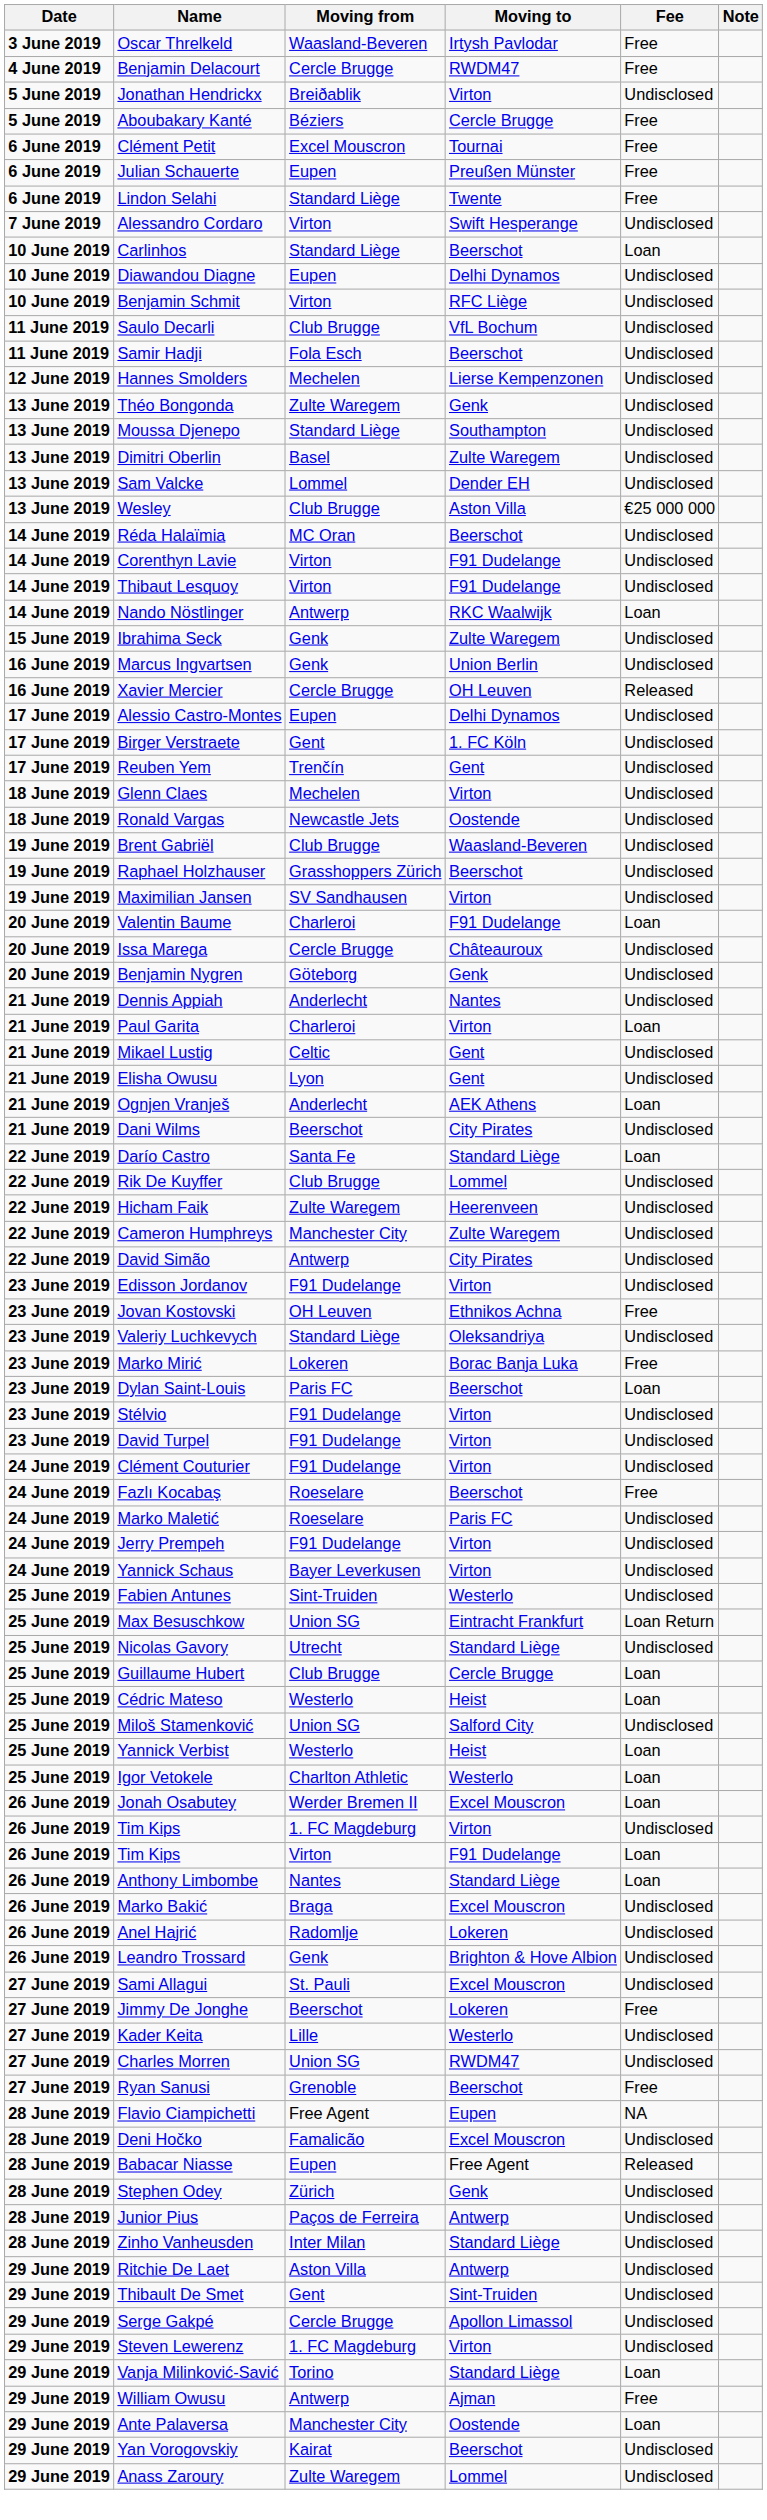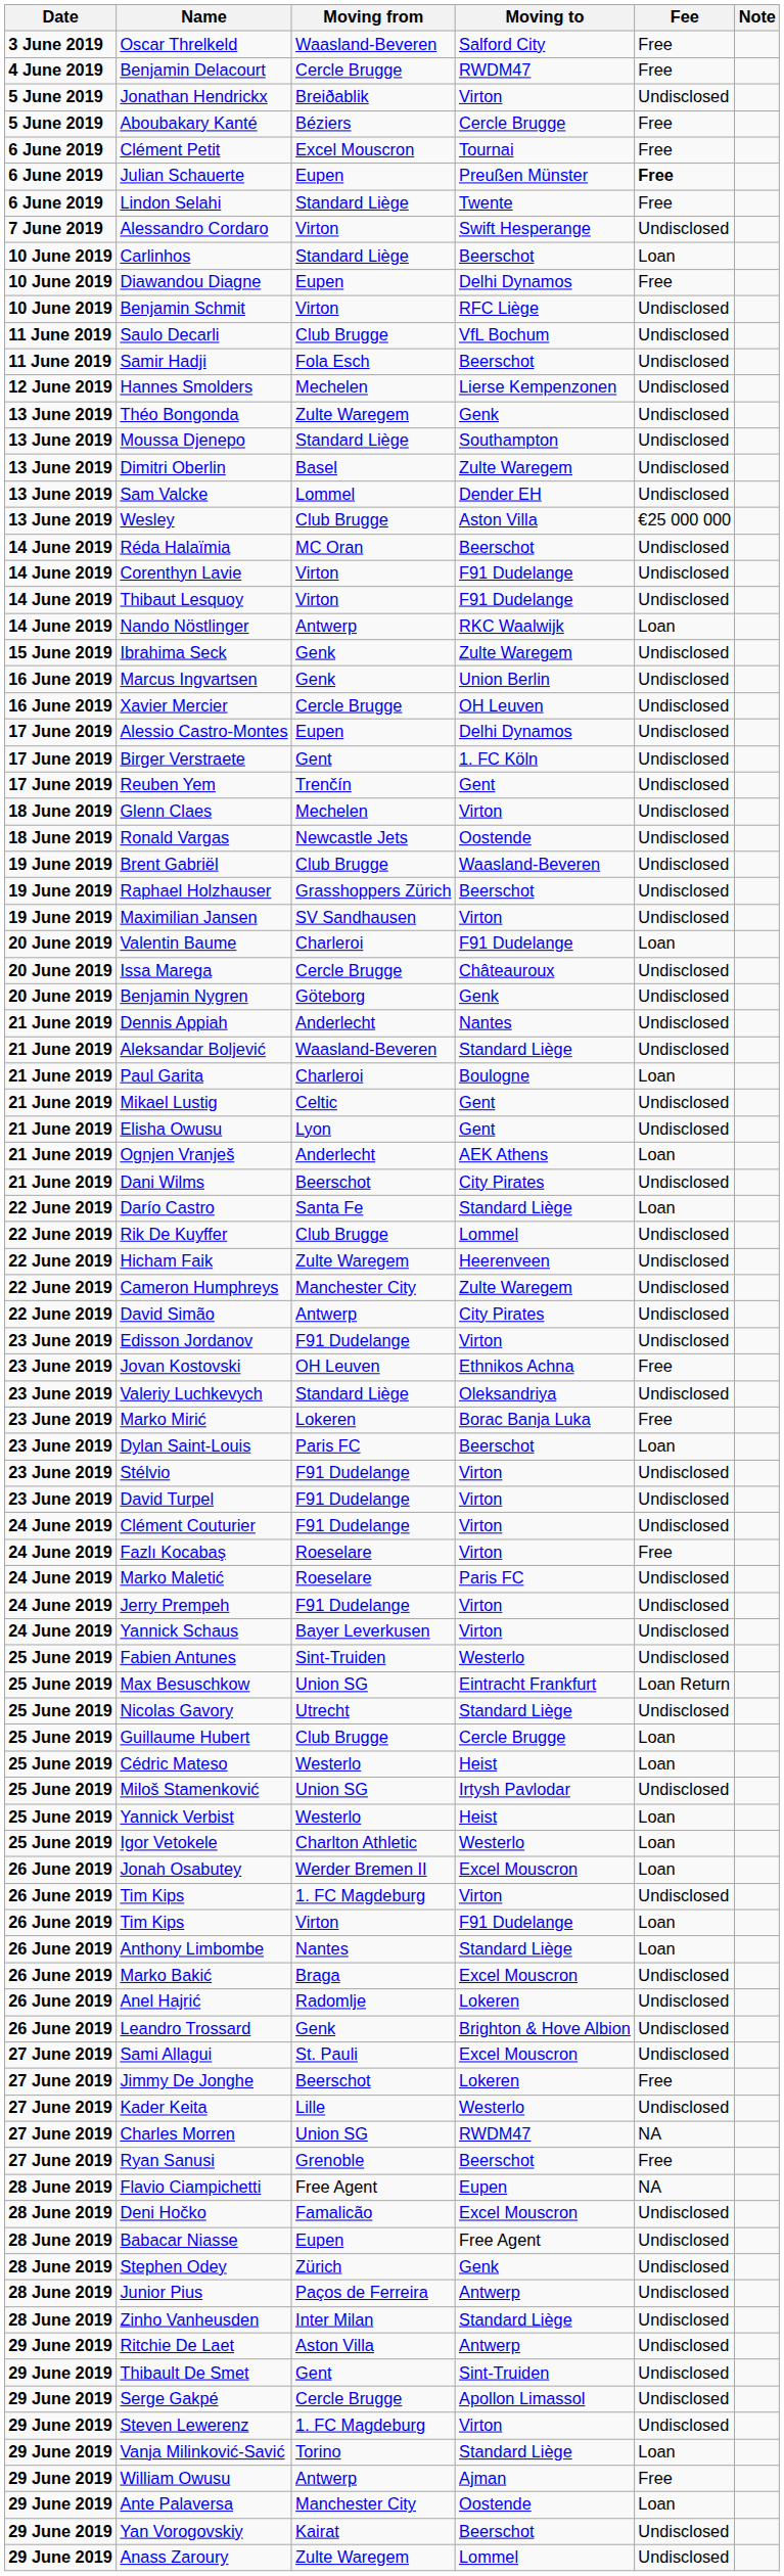Oscar Threlkeld | Moving to: Irtysh Pavlodar -> Salford City
Julian Schauerte | Fee: normal -> bold
Diawandou Diagne | Fee: Undisclosed -> Free
Xavier Mercier | Fee: Released -> Undisclosed
+ row: 21 June 2019 | Aleksandar Boljević | Waasland-Beveren | Standard Liège | Undisclosed
Paul Garita | Moving to: Virton -> Boulogne
Fazlı Kocabaş | Moving to: Beerschot -> Virton
Miloš Stamenković | Moving to: Salford City -> Irtysh Pavlodar
Charles Morren | Fee: Undisclosed -> NA
Babacar Niasse | Fee: Released -> Undisclosed
